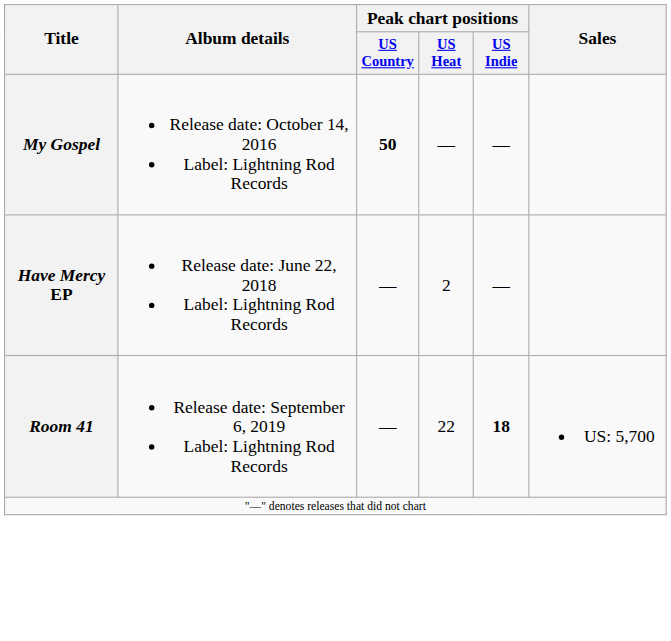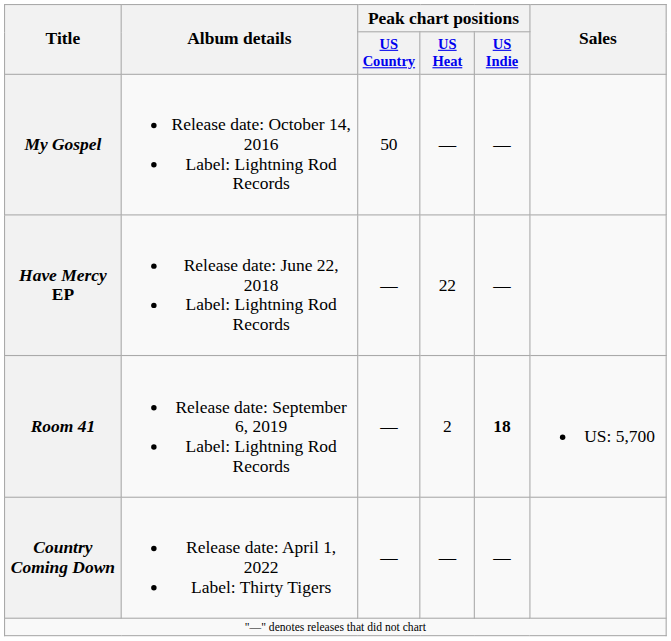My Gospel | Peak chart positions / US Country: bold -> normal
Have Mercy EP | Peak chart positions / US Heat: 2 -> 22
Room 41 | Peak chart positions / US Heat: 22 -> 2
+ row: Country Coming Down | Release date: April 1, 2022 Label: Thirty Tigers | — | — | —
